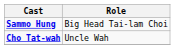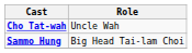rows swapped: Cho Tat-wah <-> Sammo Hung
